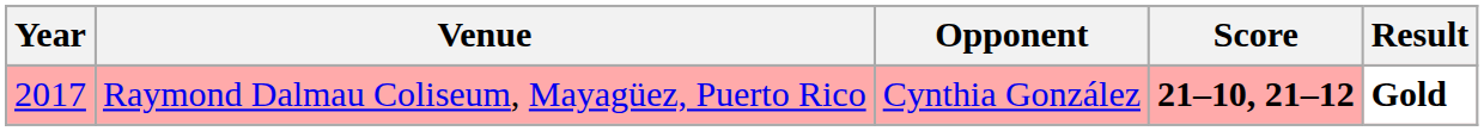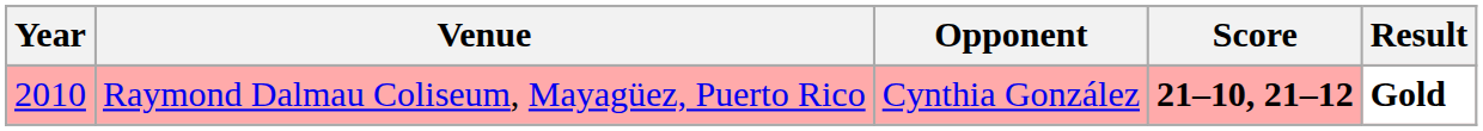Raymond Dalmau Coliseum, Mayagüez, Puerto Rico | Year: 2017 -> 2010
